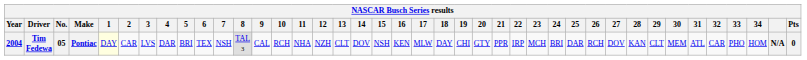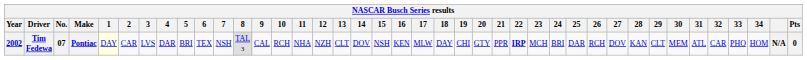Tim Fedewa | Year: 2004 -> 2002
Tim Fedewa | No.: 05 -> 07
Tim Fedewa | 22: normal -> bold
